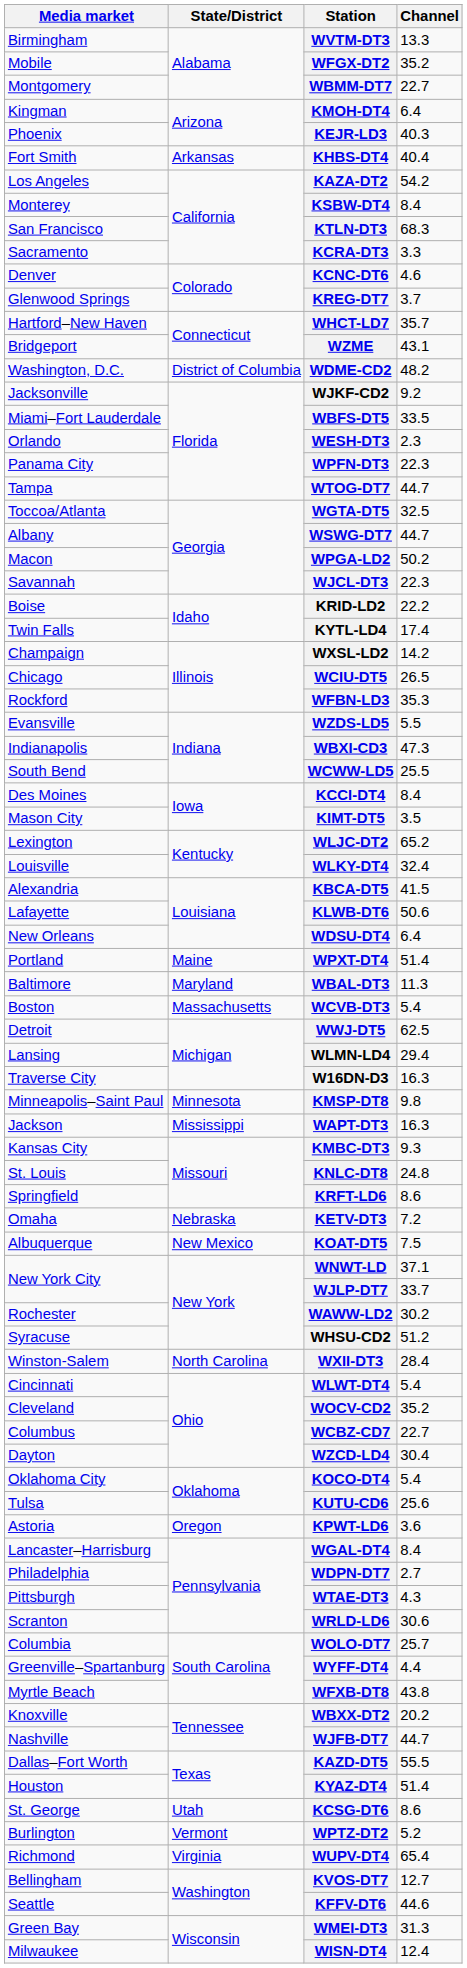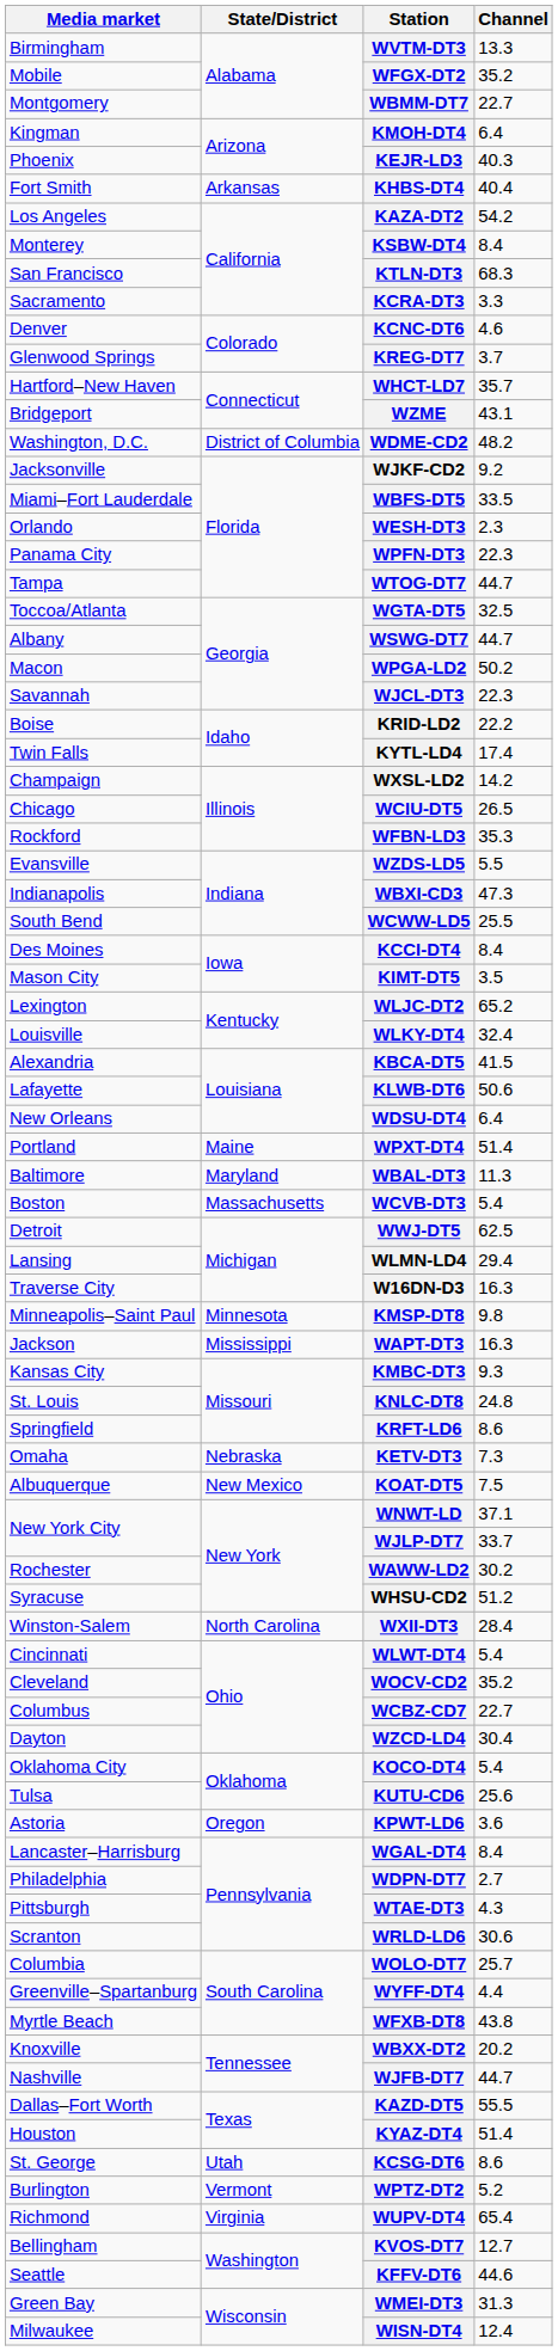KETV-DT3 | Channel: 7.2 -> 7.3
